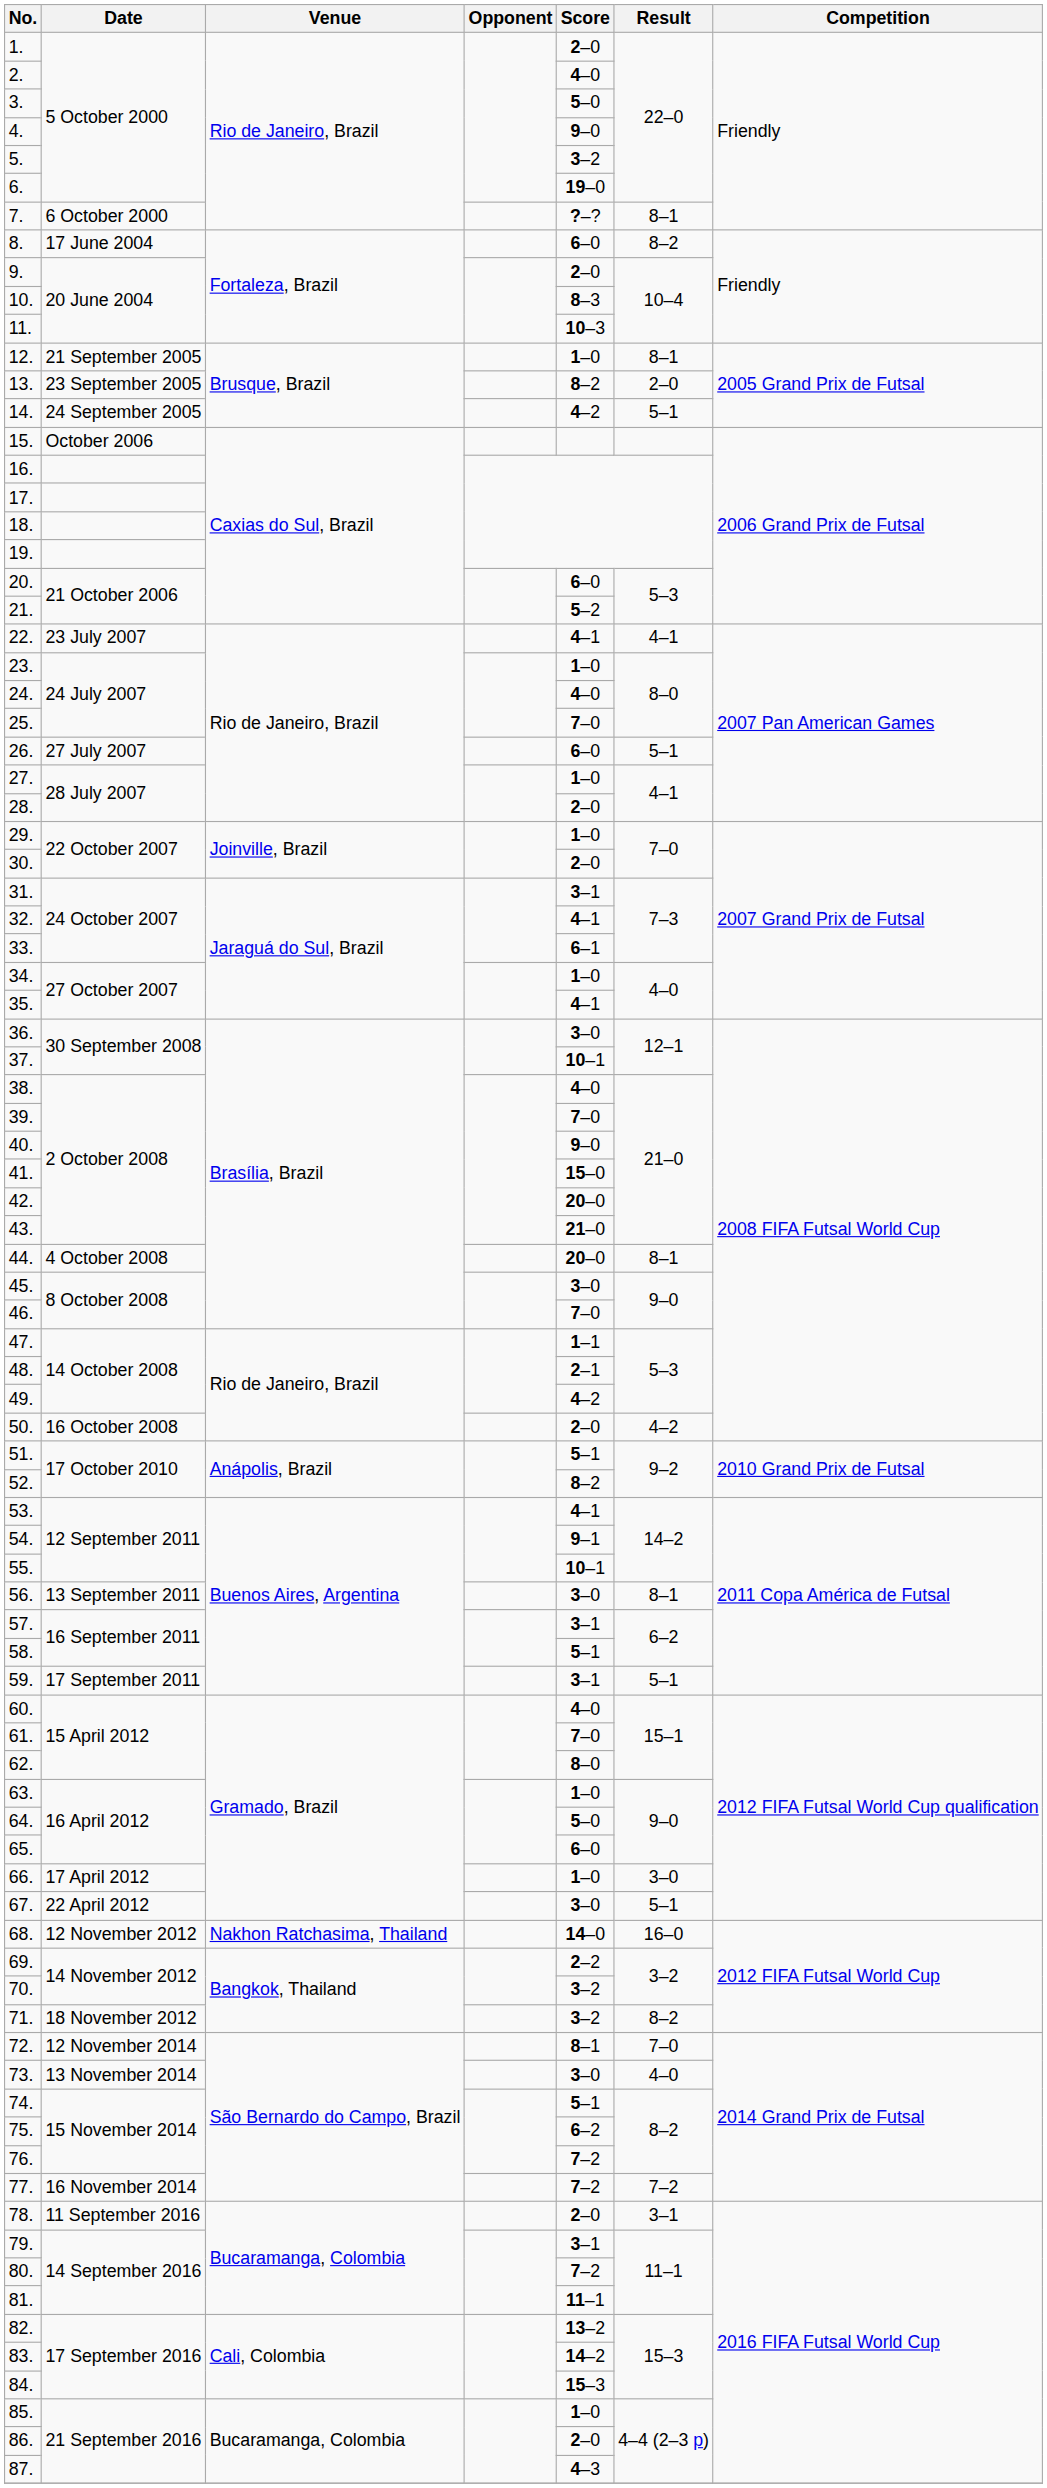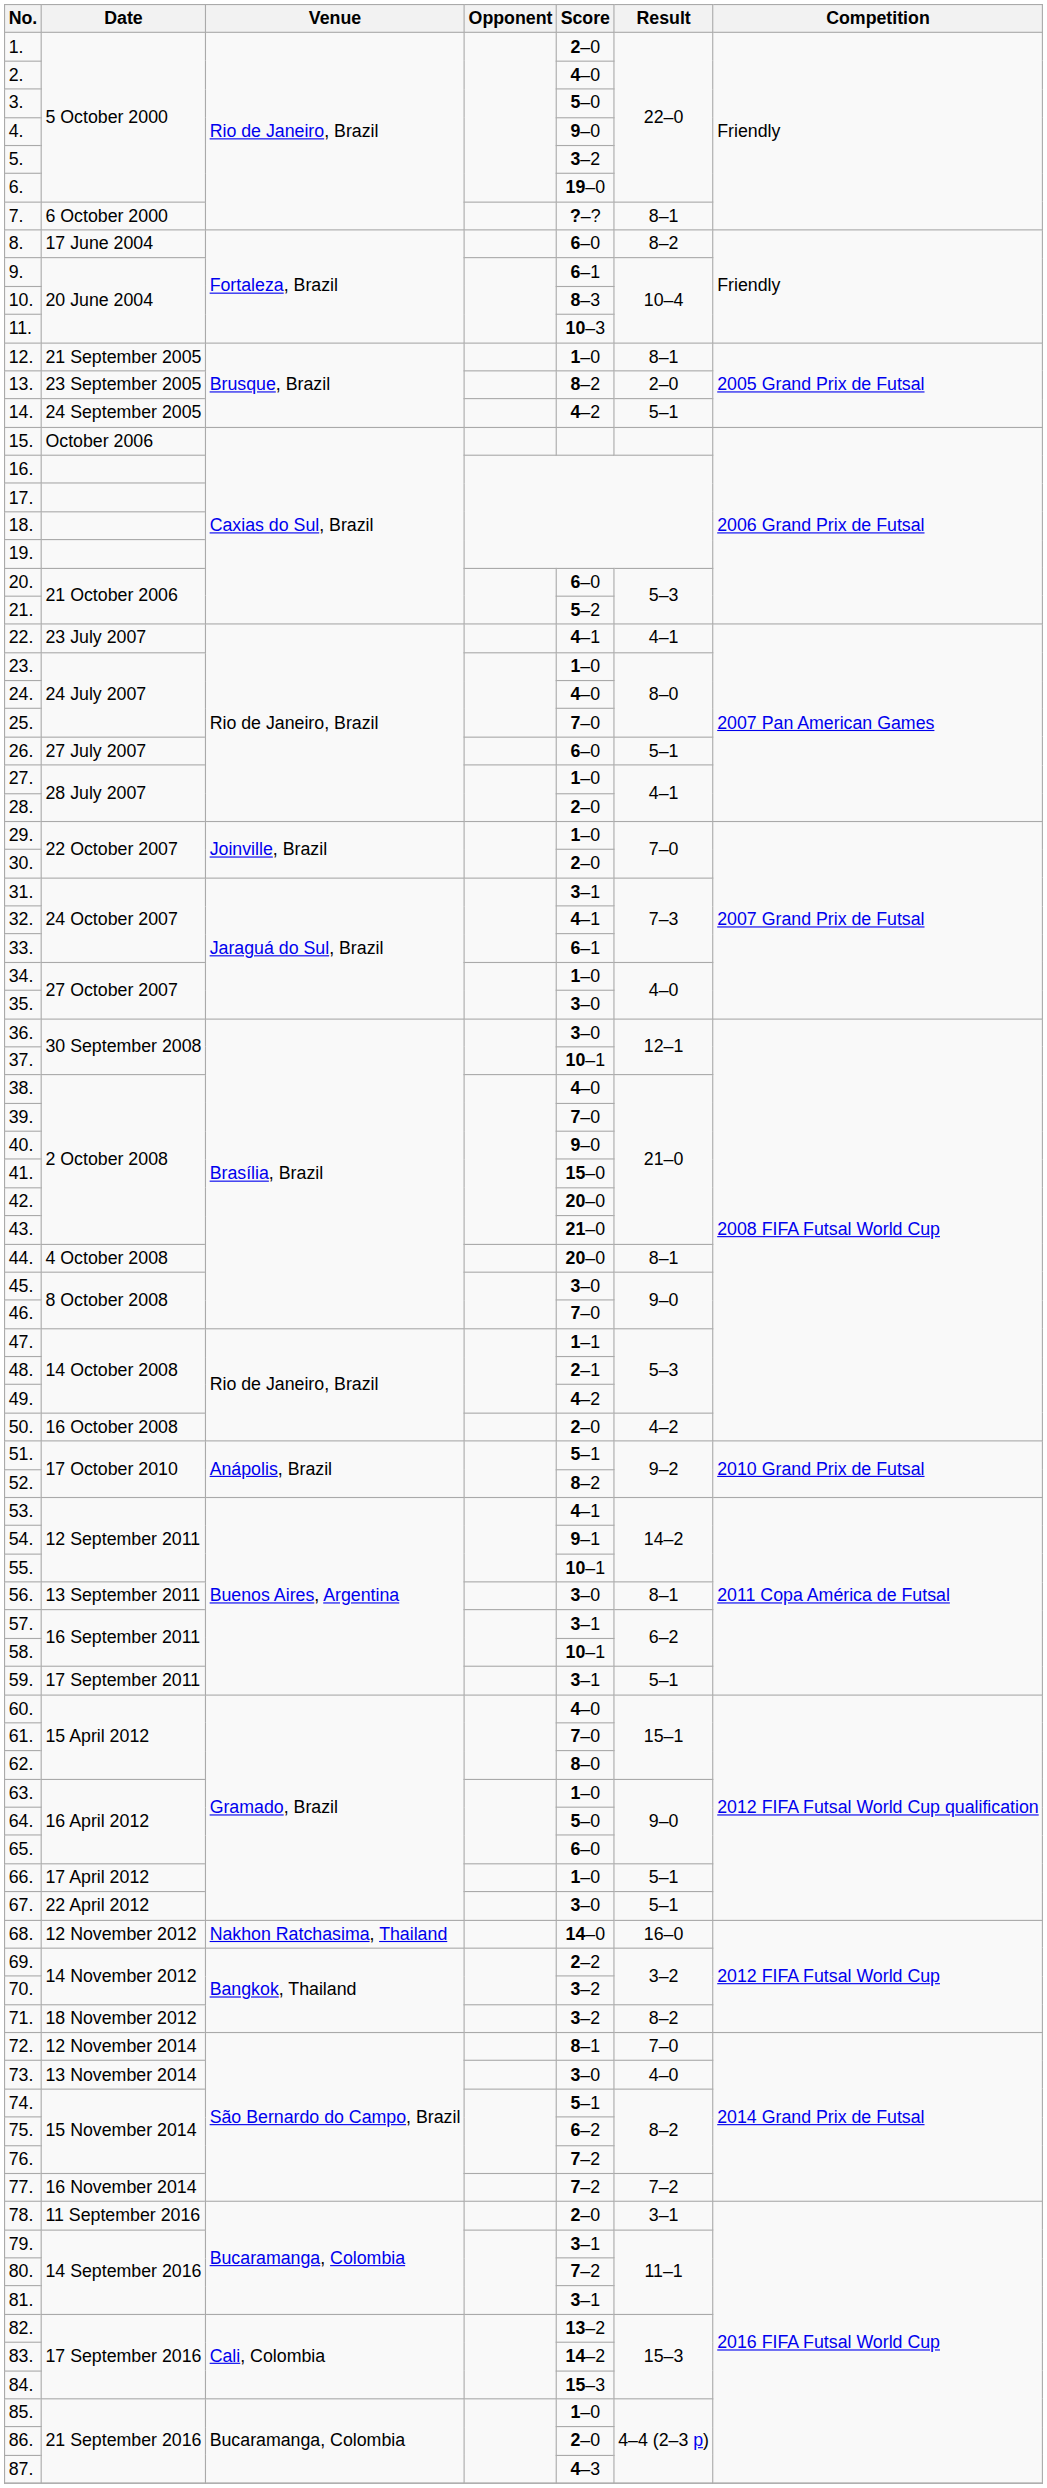9. | Score: 2–0 -> 6–1
35. | Score: 4–1 -> 3–0
58. | Score: 5–1 -> 10–1
66. | Result: 3–0 -> 5–1
81. | Score: 11–1 -> 3–1
